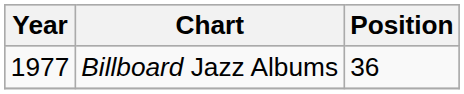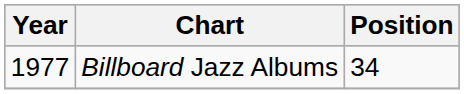Billboard Jazz Albums | Position: 36 -> 34
